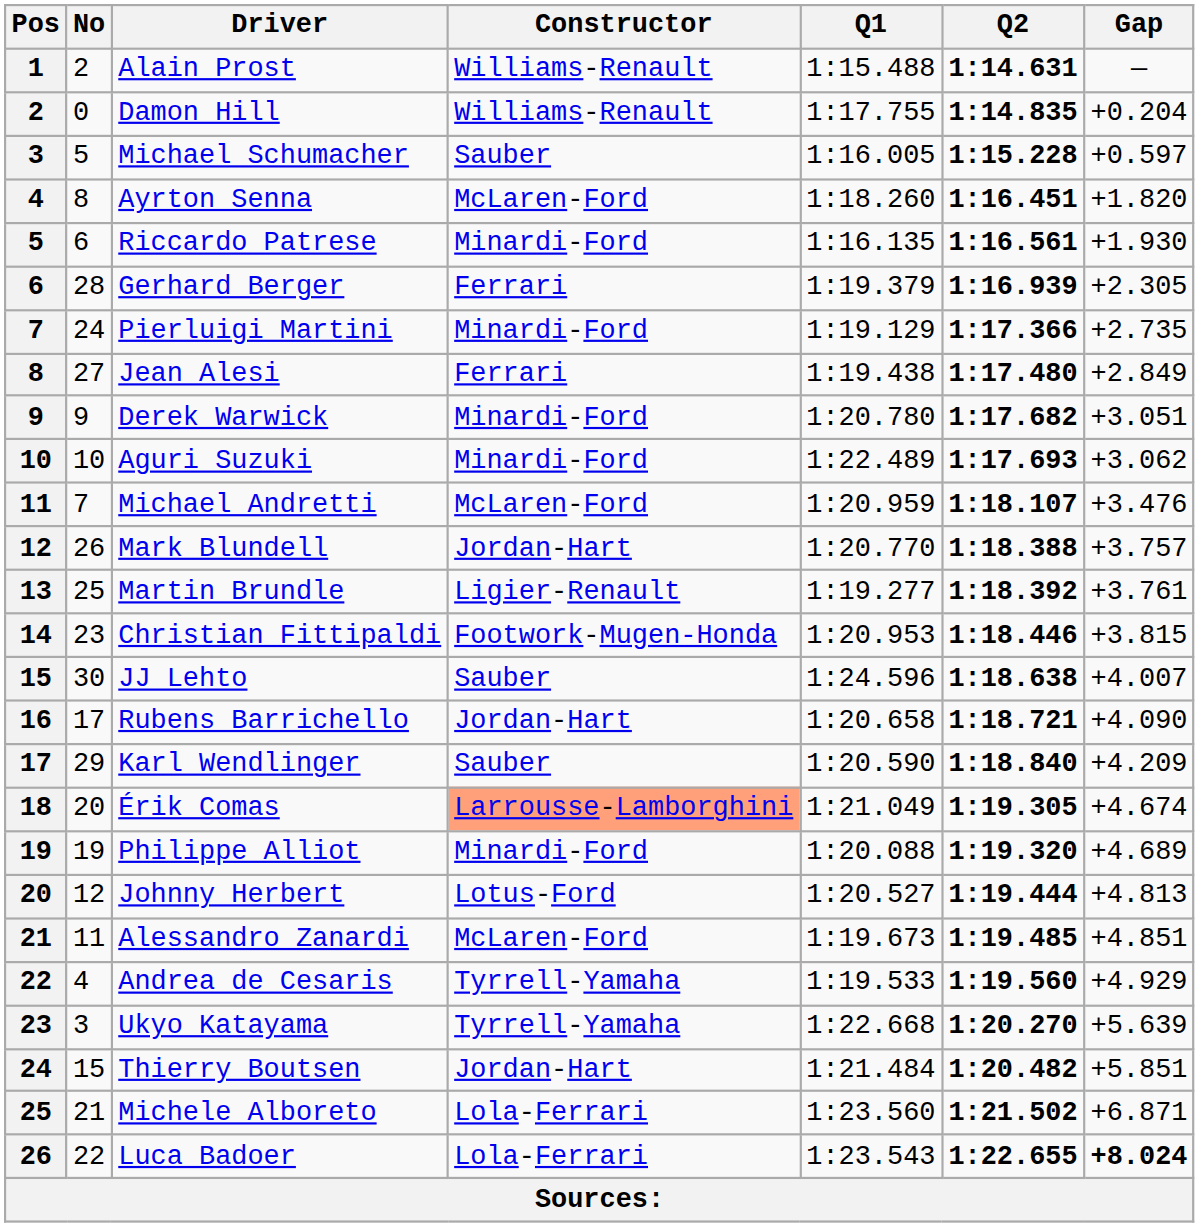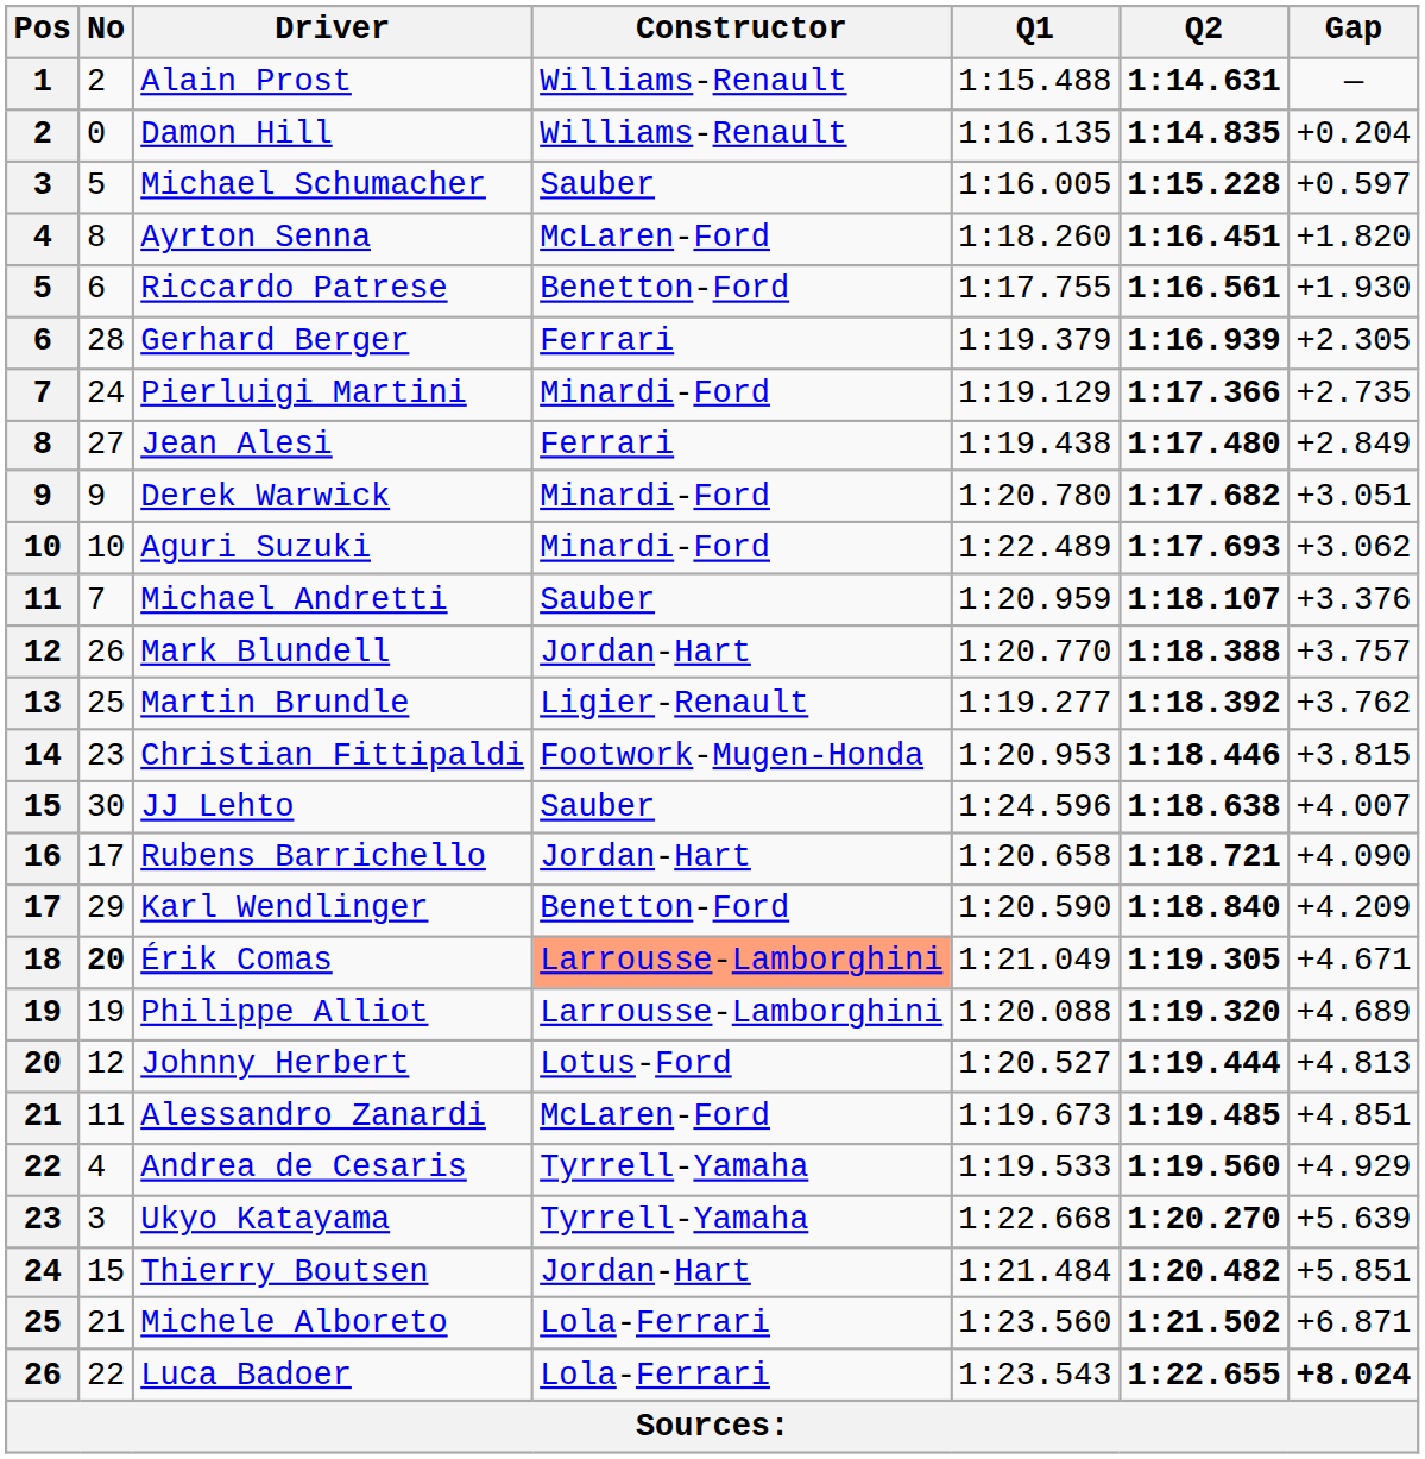Damon Hill | Q1: 1:17.755 -> 1:16.135
Riccardo Patrese | Constructor: Minardi-Ford -> Benetton-Ford
Riccardo Patrese | Q1: 1:16.135 -> 1:17.755
Michael Andretti | Constructor: McLaren-Ford -> Sauber
Michael Andretti | Gap: +3.476 -> +3.376
Martin Brundle | Gap: +3.761 -> +3.762
Karl Wendlinger | Constructor: Sauber -> Benetton-Ford
Érik Comas | No: normal -> bold
Érik Comas | Gap: +4.674 -> +4.671
Philippe Alliot | Constructor: Minardi-Ford -> Larrousse-Lamborghini
